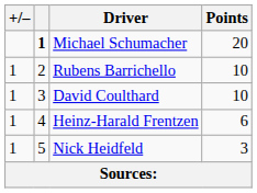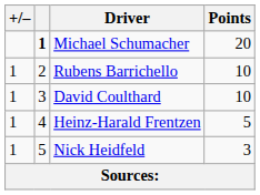Heinz-Harald Frentzen | Points: 6 -> 5
